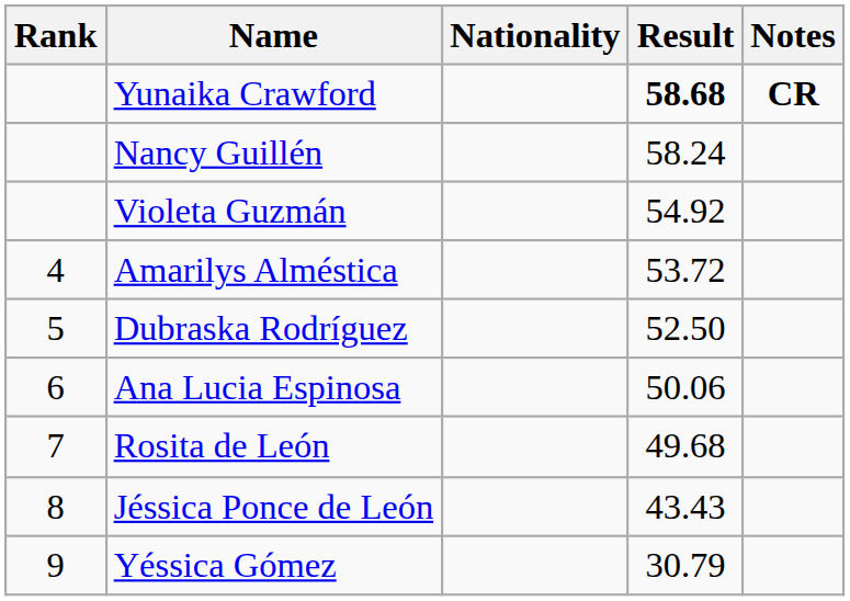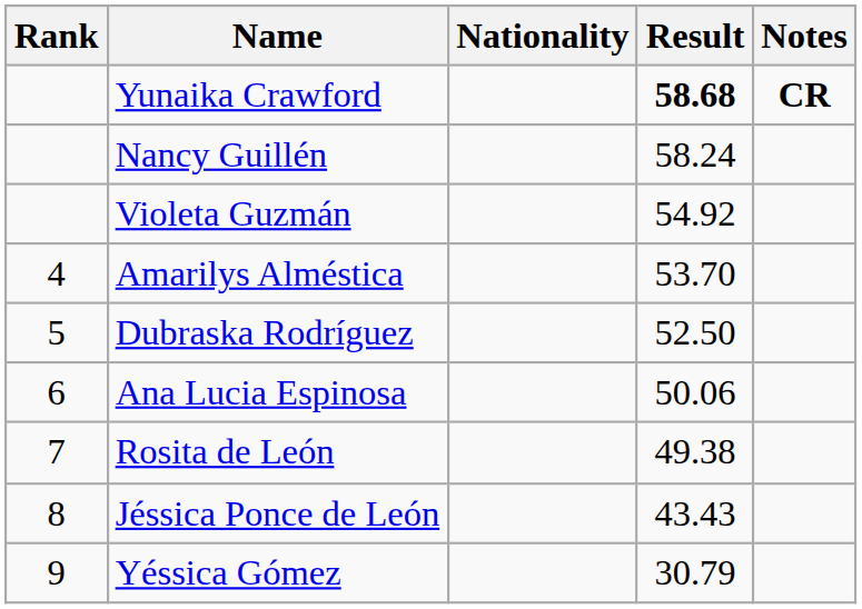Amarilys Alméstica | Result: 53.72 -> 53.70
Rosita de León | Result: 49.68 -> 49.38
